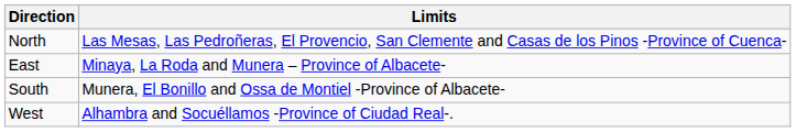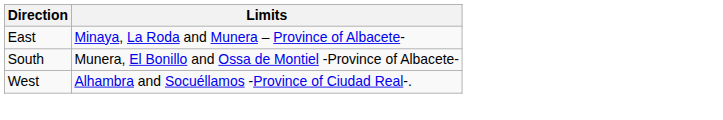- row: North | Las Mesas, Las Pedroñeras, El Provencio, San Clemente and Casas de los Pinos -Province of Cuenca-
